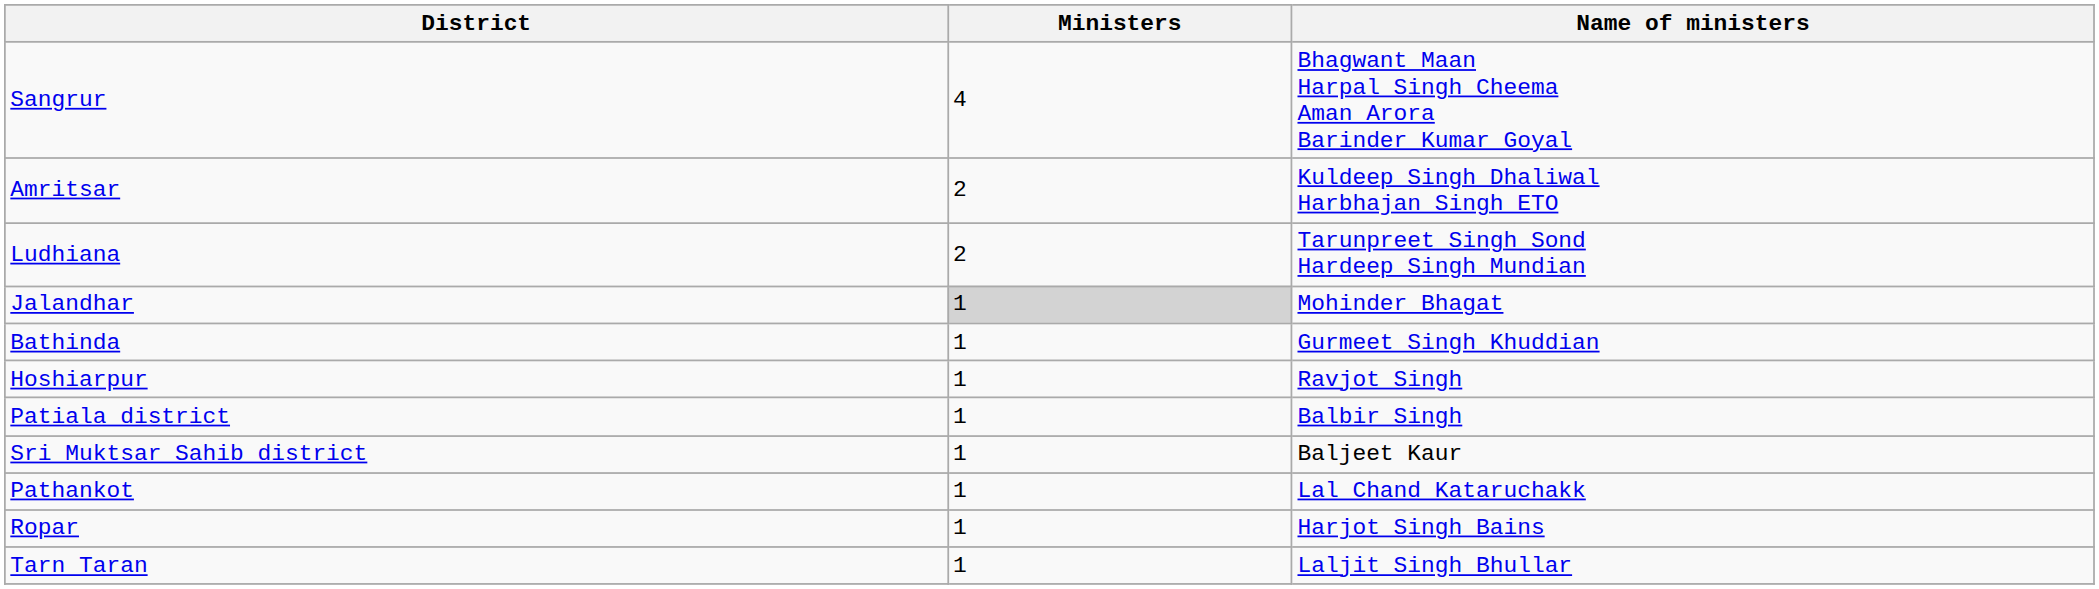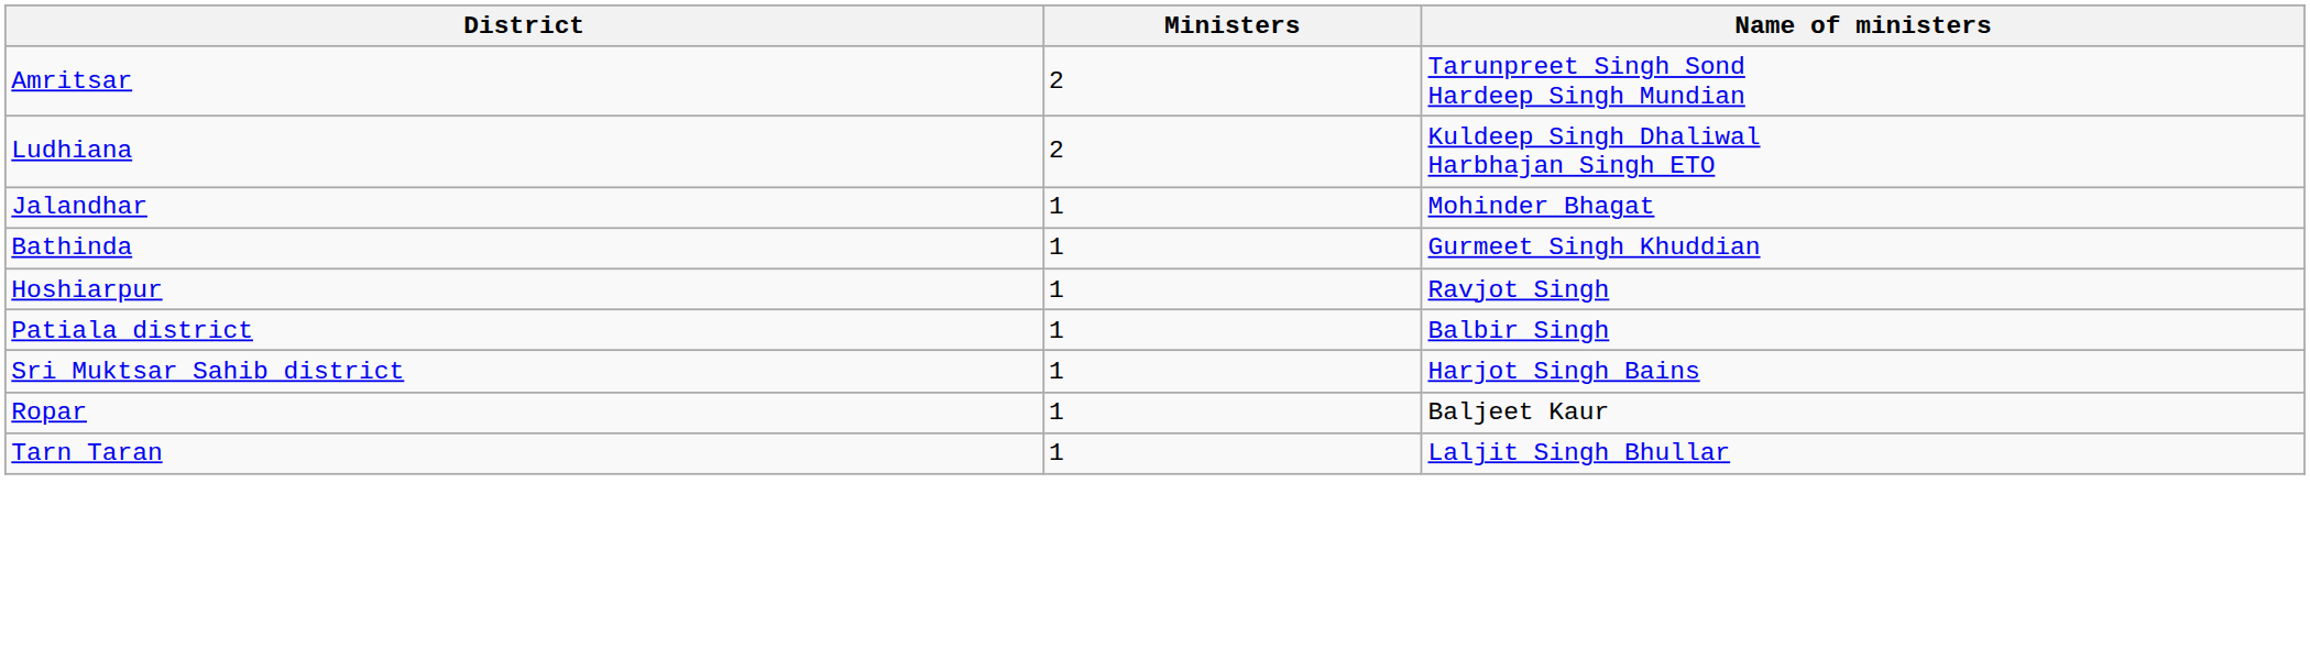- row: Sangrur | 4 | Bhagwant Maan Harpal Singh Cheema Aman Arora Barinder Kumar Goyal
Amritsar | Name of ministers: Kuldeep Singh Dhaliwal Harbhajan Singh ETO -> Tarunpreet Singh Sond Hardeep Singh Mundian
Ludhiana | Name of ministers: Tarunpreet Singh Sond Hardeep Singh Mundian -> Kuldeep Singh Dhaliwal Harbhajan Singh ETO
Jalandhar | Ministers: lightgrey background -> no background
Sri Muktsar Sahib district | Name of ministers: Baljeet Kaur -> Harjot Singh Bains
- row: Pathankot | 1 | Lal Chand Kataruchakk
Ropar | Name of ministers: Harjot Singh Bains -> Baljeet Kaur
